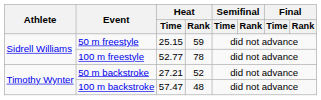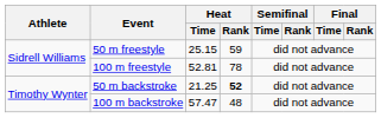100 m freestyle | Heat / Time: 52.77 -> 52.81
50 m backstroke | Heat / Time: 27.21 -> 21.25
50 m backstroke | Heat / Rank: normal -> bold
